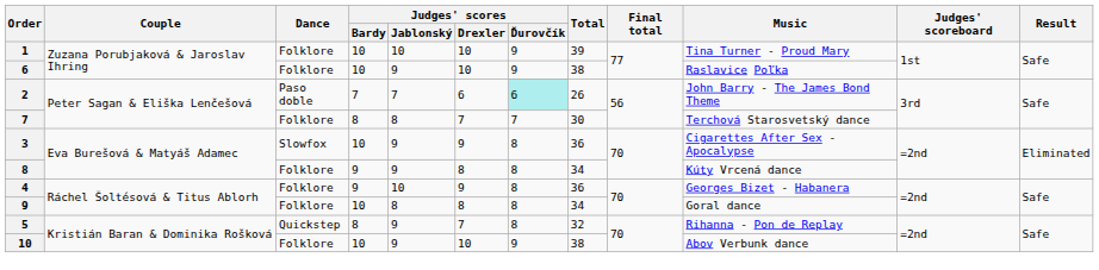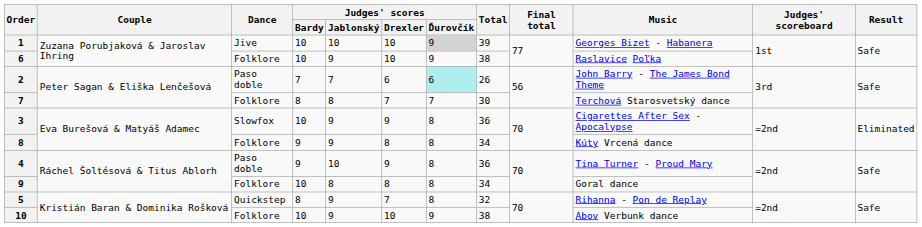1 | Dance: Folklore -> Jive
1 | Judges' scores / Ďurovčík: no background -> lightgrey background
1 | Music: Tina Turner - Proud Mary -> Georges Bizet - Habanera
4 | Dance: Folklore -> Paso doble
4 | Music: Georges Bizet - Habanera -> Tina Turner - Proud Mary
